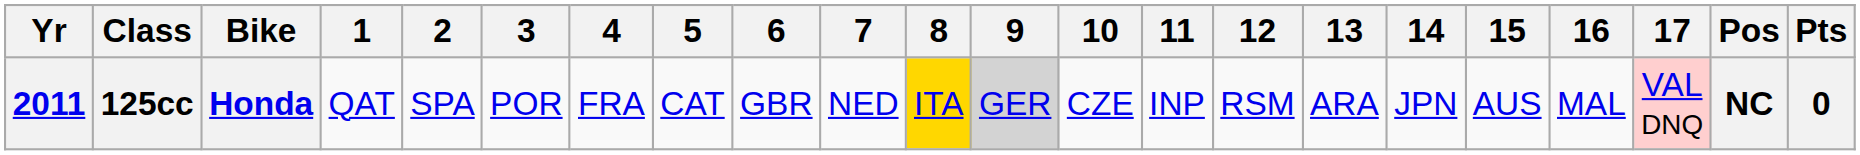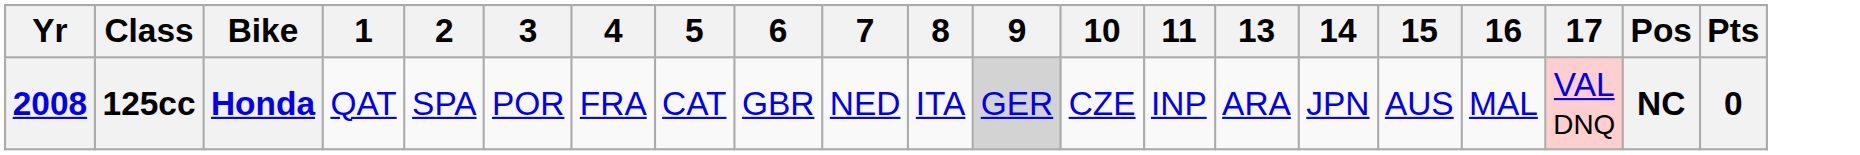- column: 12 | RSM
125cc | Yr: 2011 -> 2008
125cc | 8: gold background -> no background
